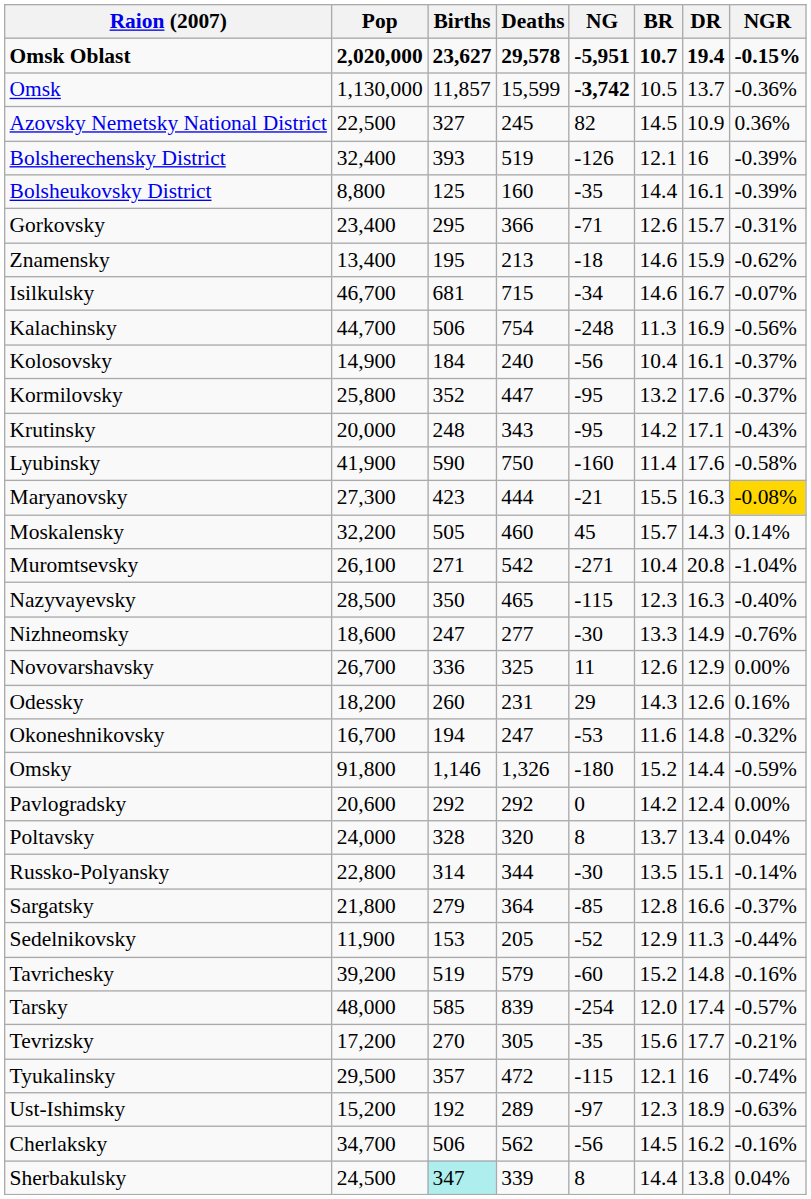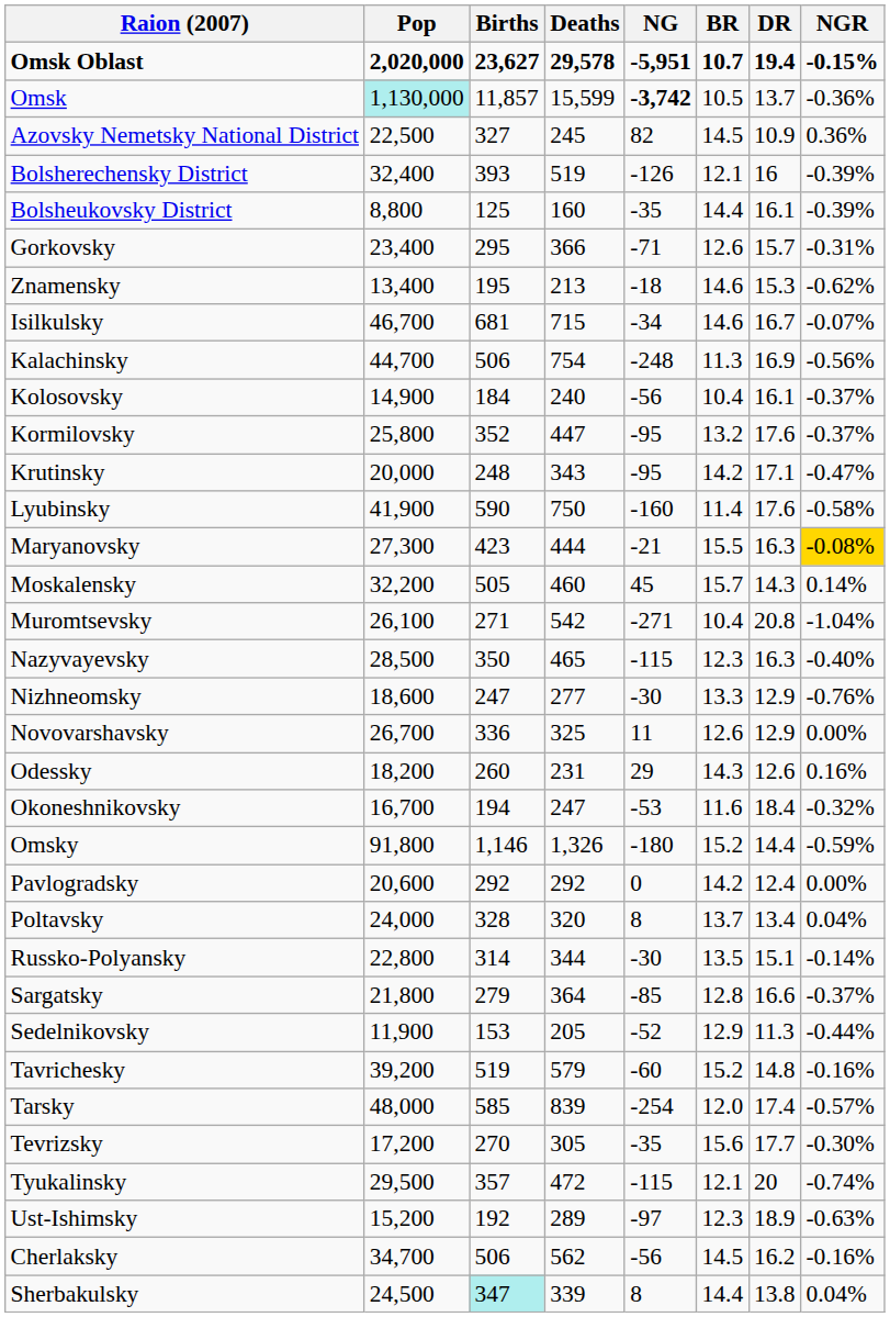Omsk | Pop: no background -> paleturquoise background
Znamensky | DR: 15.9 -> 15.3
Krutinsky | NGR: -0.43% -> -0.47%
Nizhneomsky | DR: 14.9 -> 12.9
Okoneshnikovsky | DR: 14.8 -> 18.4
Tevrizsky | NGR: -0.21% -> -0.30%
Tyukalinsky | DR: 16 -> 20
